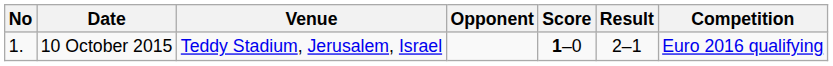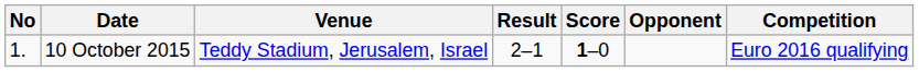columns swapped: Opponent <-> Result
